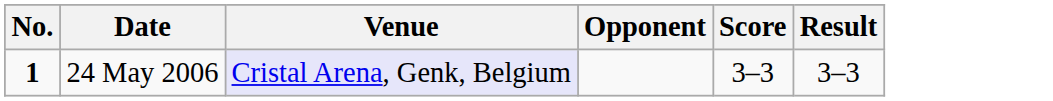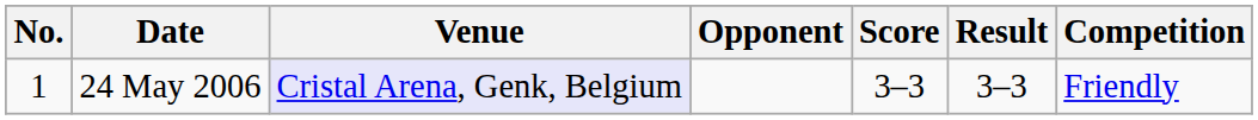+ column: Competition | Friendly
24 May 2006 | No.: bold -> normal
